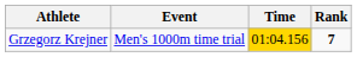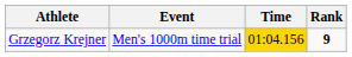Grzegorz Krejner | Rank: 7 -> 9
